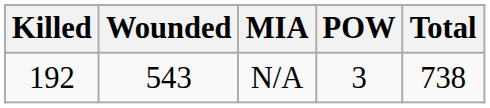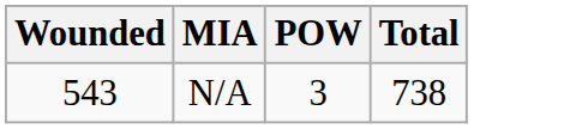- column: Killed | 192
